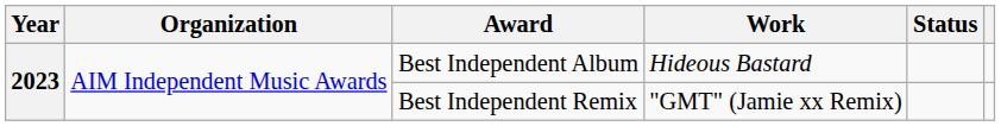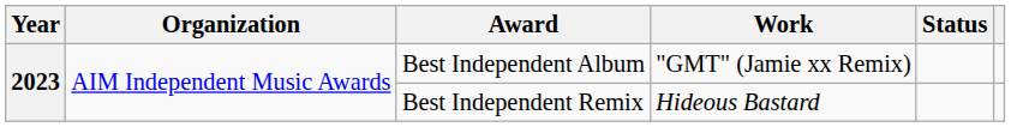Best Independent Album | Work: Hideous Bastard -> "GMT" (Jamie xx Remix)
Best Independent Remix | Work: "GMT" (Jamie xx Remix) -> Hideous Bastard
